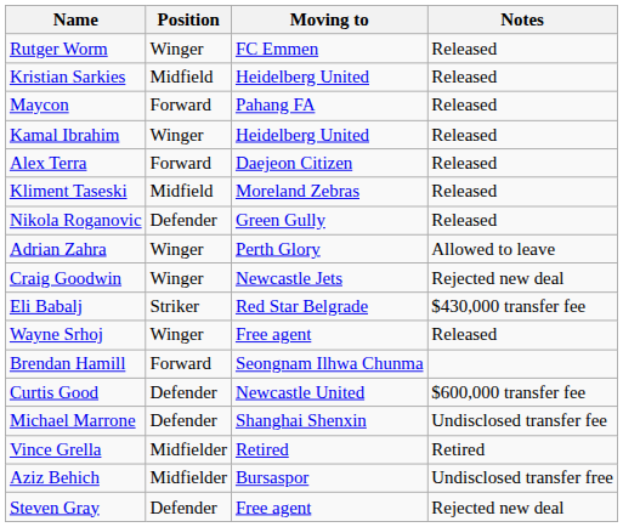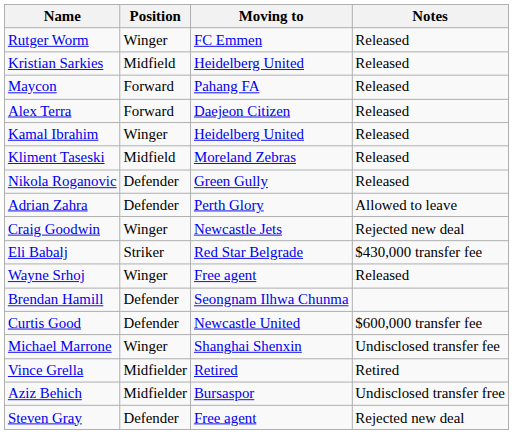rows swapped: Alex Terra <-> Kamal Ibrahim
Adrian Zahra | Position: Winger -> Defender
Brendan Hamill | Position: Forward -> Defender
Michael Marrone | Position: Defender -> Winger
